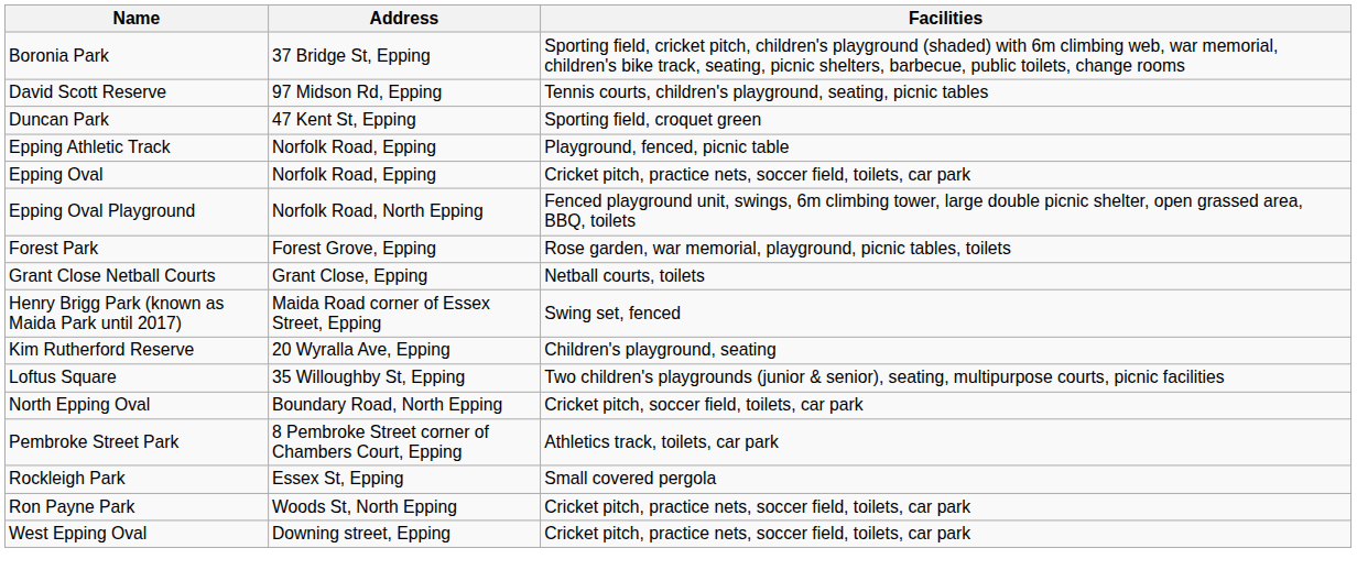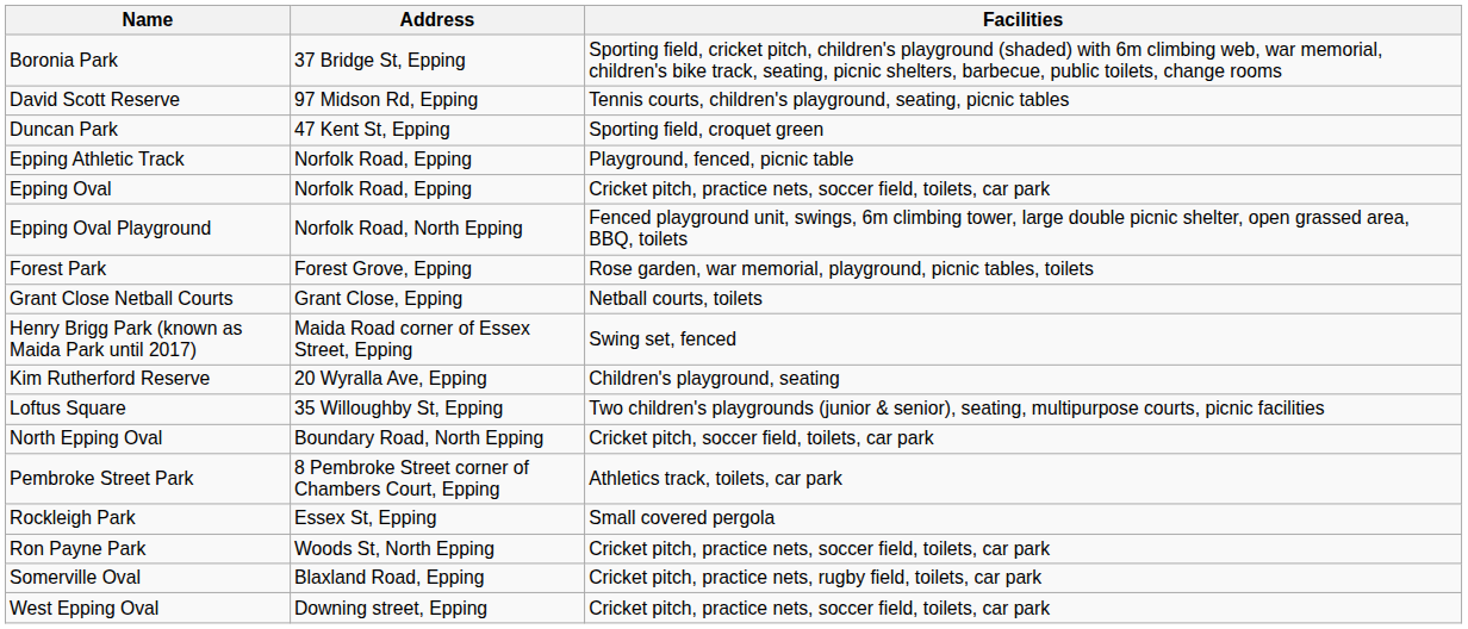+ row: Somerville Oval | Blaxland Road, Epping | Cricket pitch, practice nets, rugby field, toilets, car park
